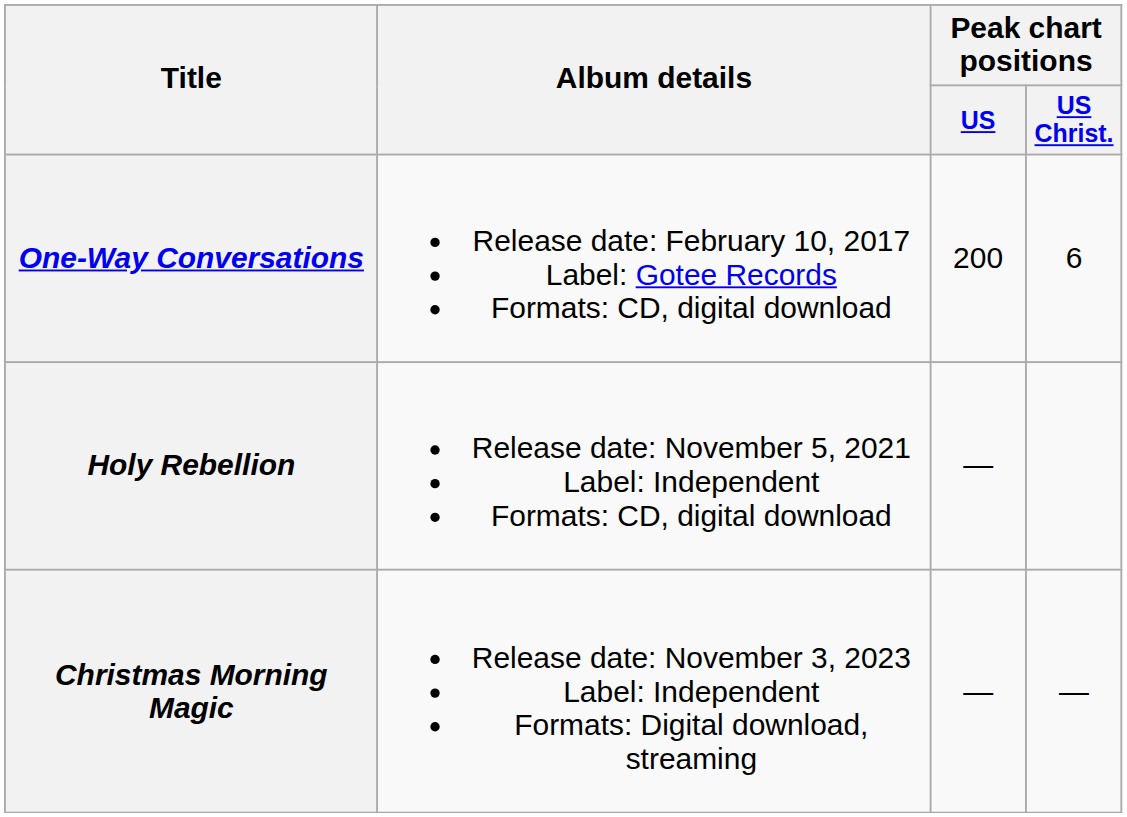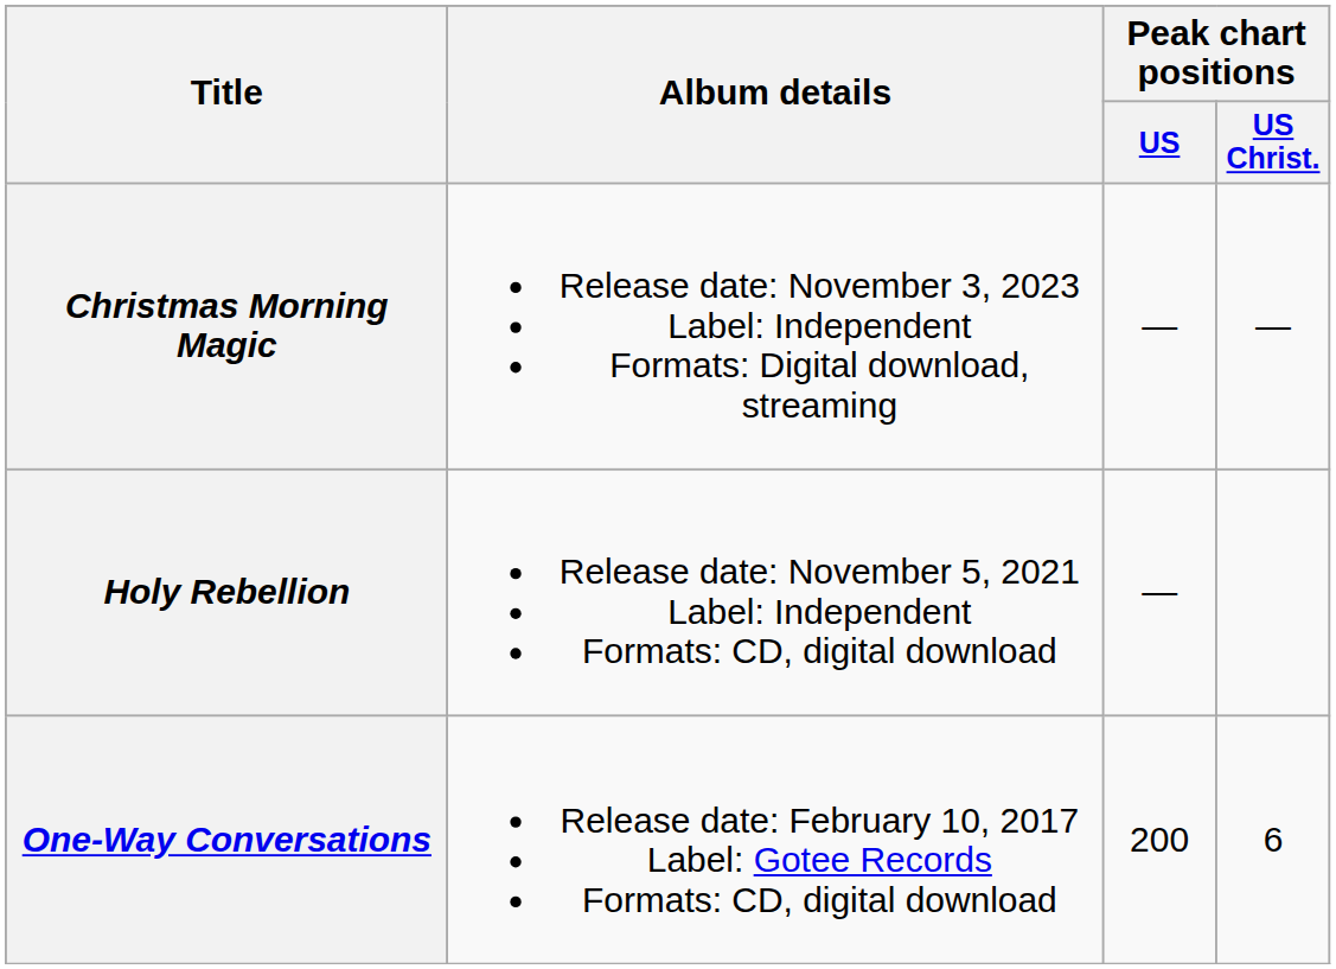rows swapped: One-Way Conversations <-> Christmas Morning Magic
